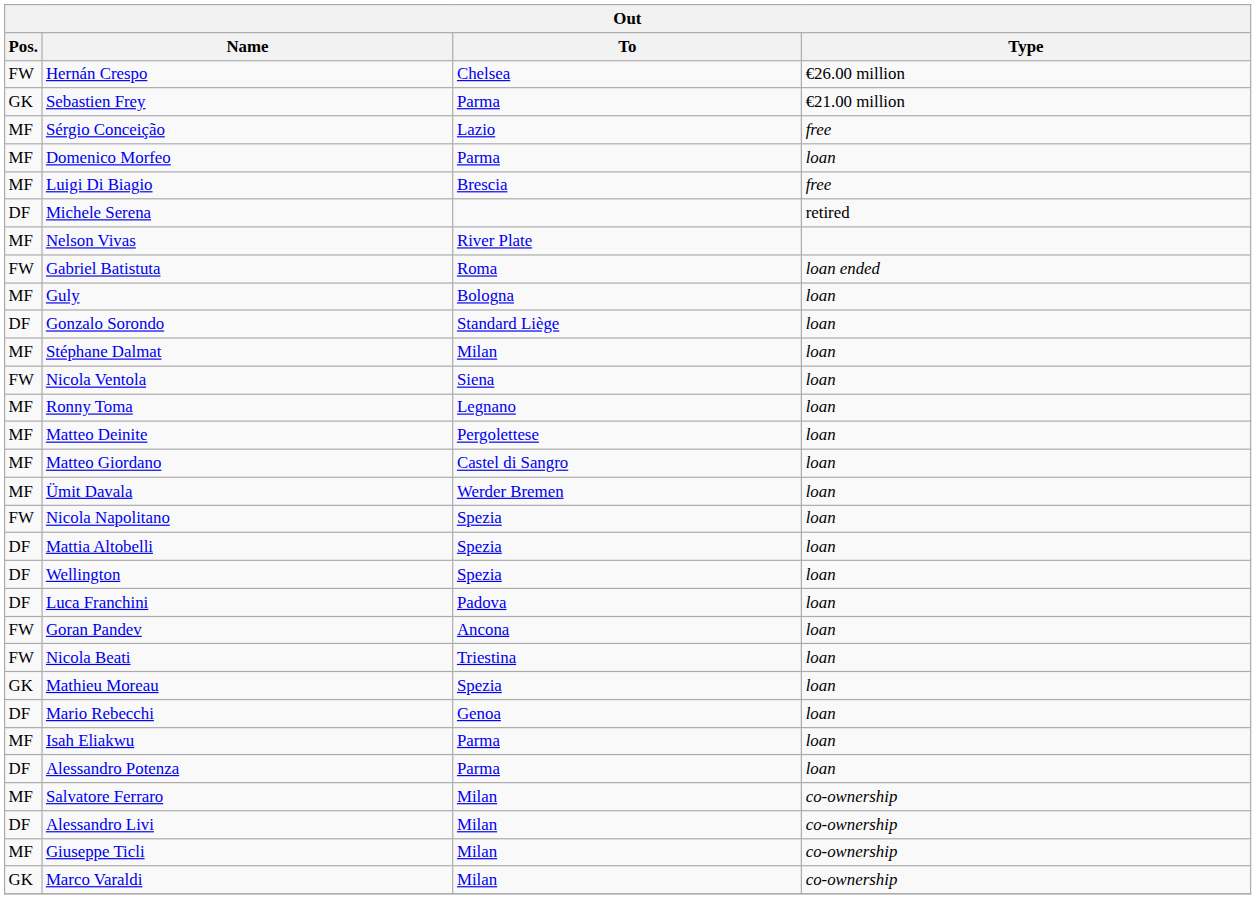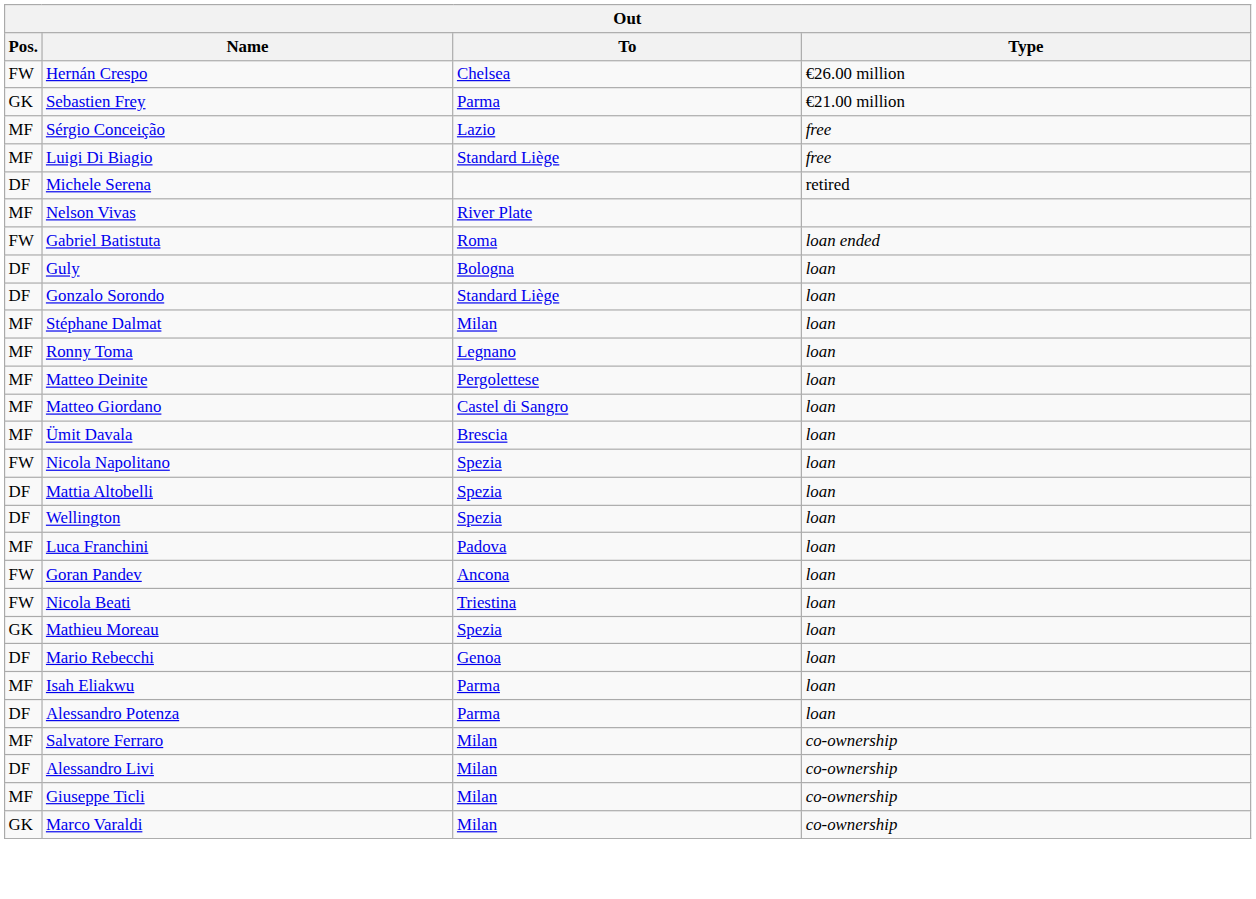- row: MF | Domenico Morfeo | Parma | loan
Luigi Di Biagio | To: Brescia -> Standard Liège
Guly | Pos.: MF -> DF
- row: FW | Nicola Ventola | Siena | loan
Ümit Davala | To: Werder Bremen -> Brescia
Luca Franchini | Pos.: DF -> MF
